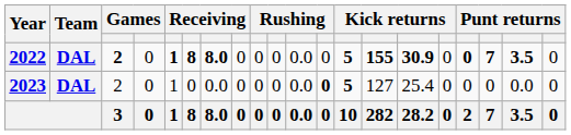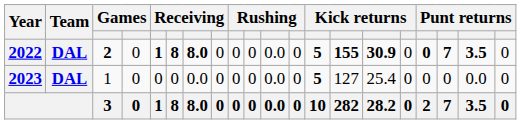2023 | column 3: 2 -> 1
2023 | column 5: 1 -> 0
2023 | column 12: bold -> normal
